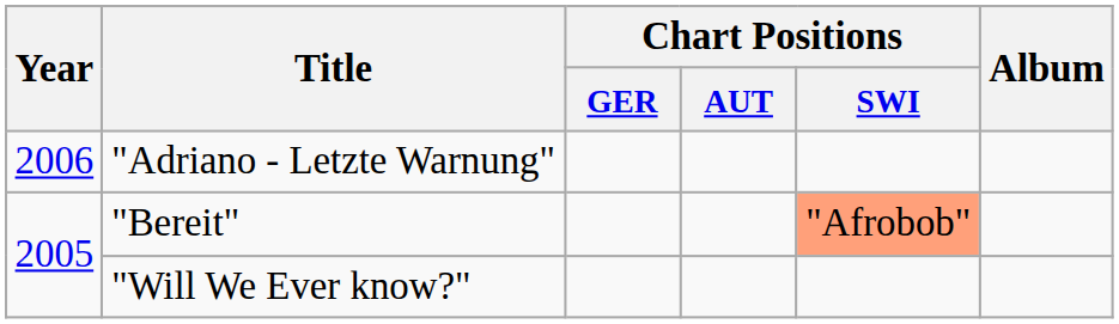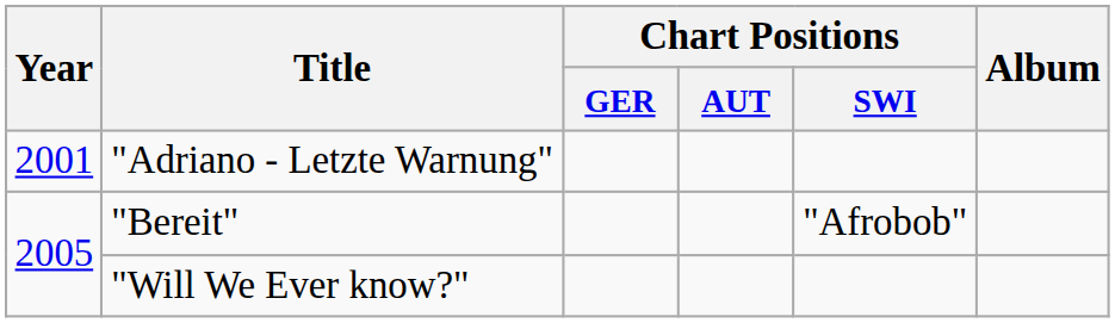"Adriano - Letzte Warnung" | Year: 2006 -> 2001
"Bereit" | Chart Positions / SWI: lightsalmon background -> no background
